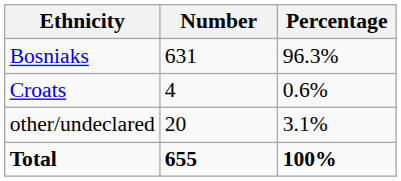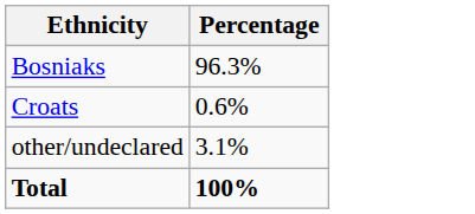- column: Number | 631 | 4 | 20 | 655
